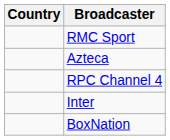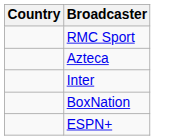- row: RPC Channel 4
+ row: ESPN+
